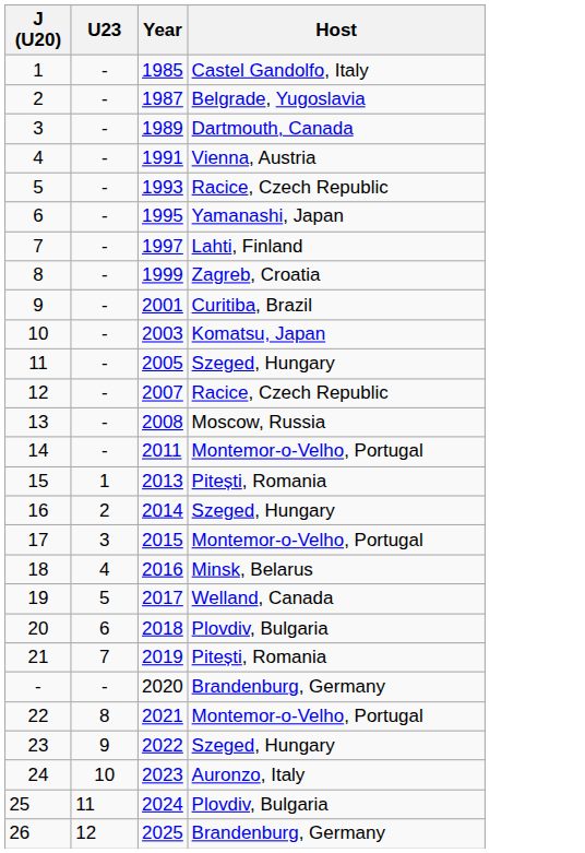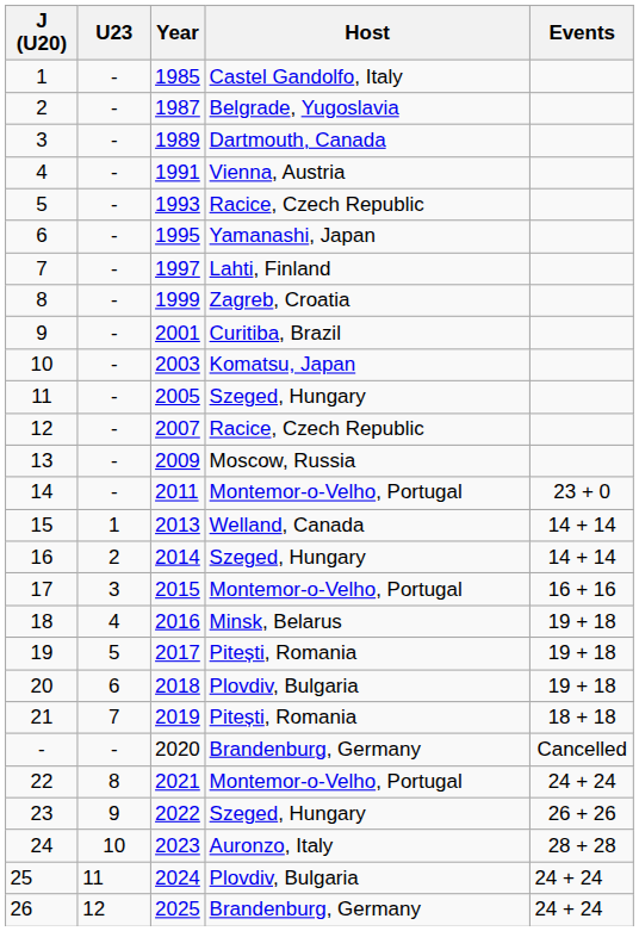+ column: Events | 23 + 0 | 14 + 14 | 14 + 14 | 16 + 16 | 19 + 18 | 19 + 18 | 19 + 18 | 18 + 18 | Cancelled | 24 + 24 | 26 + 26 | 28 + 28 | 24 + 24 | 24 + 24
13 | Year: 2008 -> 2009
15 | Host: Pitești, Romania -> Welland, Canada
19 | Host: Welland, Canada -> Pitești, Romania
